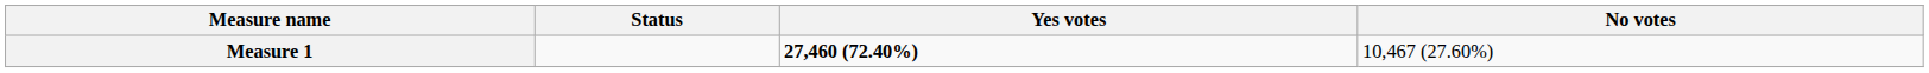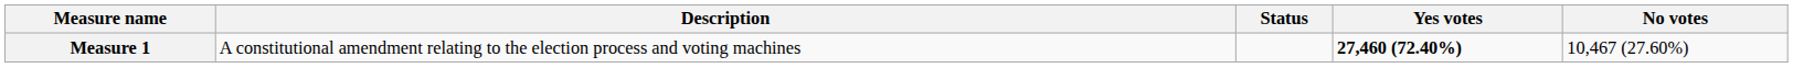+ column: Description | A constitutional amendment relating to the election process and voting machines
